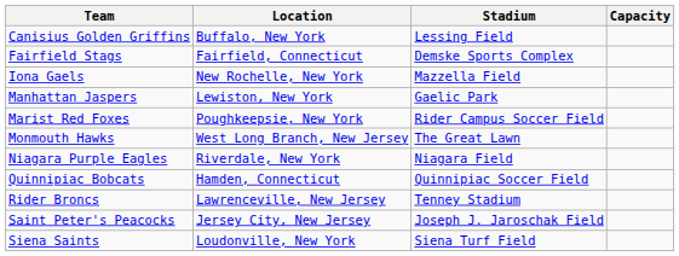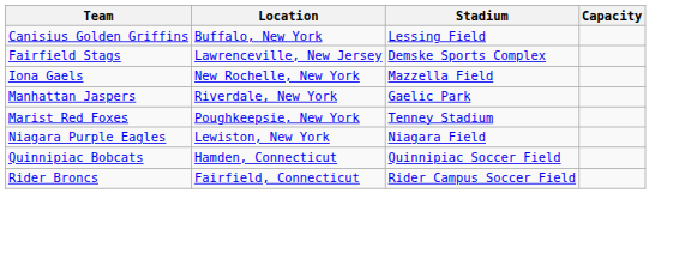Fairfield Stags | Location: Fairfield, Connecticut -> Lawrenceville, New Jersey
Manhattan Jaspers | Location: Lewiston, New York -> Riverdale, New York
Marist Red Foxes | Stadium: Rider Campus Soccer Field -> Tenney Stadium
- row: Monmouth Hawks | West Long Branch, New Jersey | The Great Lawn
Niagara Purple Eagles | Location: Riverdale, New York -> Lewiston, New York
Rider Broncs | Location: Lawrenceville, New Jersey -> Fairfield, Connecticut
Rider Broncs | Stadium: Tenney Stadium -> Rider Campus Soccer Field
- row: Saint Peter's Peacocks | Jersey City, New Jersey | Joseph J. Jaroschak Field
- row: Siena Saints | Loudonville, New York | Siena Turf Field
